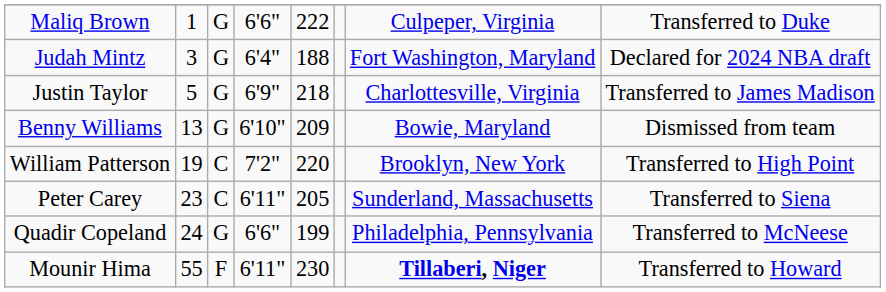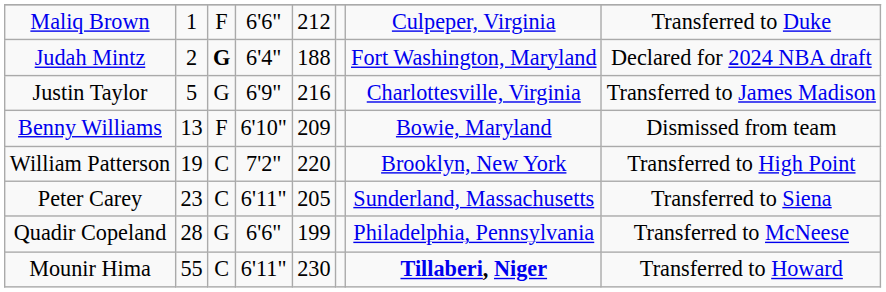Maliq Brown | column 3: G -> F
Maliq Brown | column 5: 222 -> 212
Judah Mintz | column 2: 3 -> 2
Judah Mintz | column 3: normal -> bold
Justin Taylor | column 5: 218 -> 216
Benny Williams | column 3: G -> F
Quadir Copeland | column 2: 24 -> 28
Mounir Hima | column 3: F -> C
